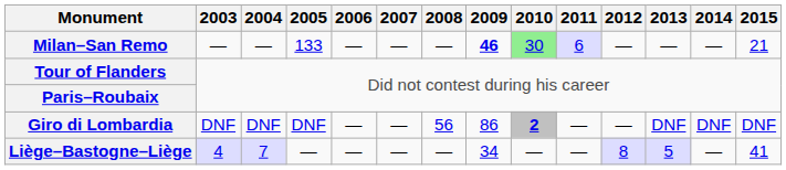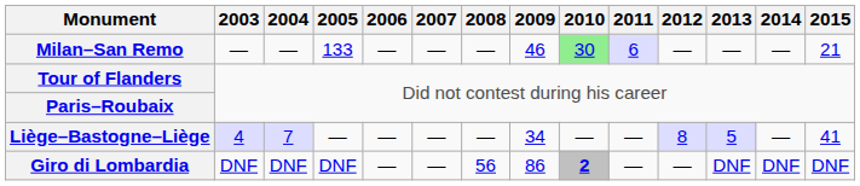Milan–San Remo | 2009: bold -> normal
rows swapped: Liège–Bastogne–Liège <-> Giro di Lombardia
